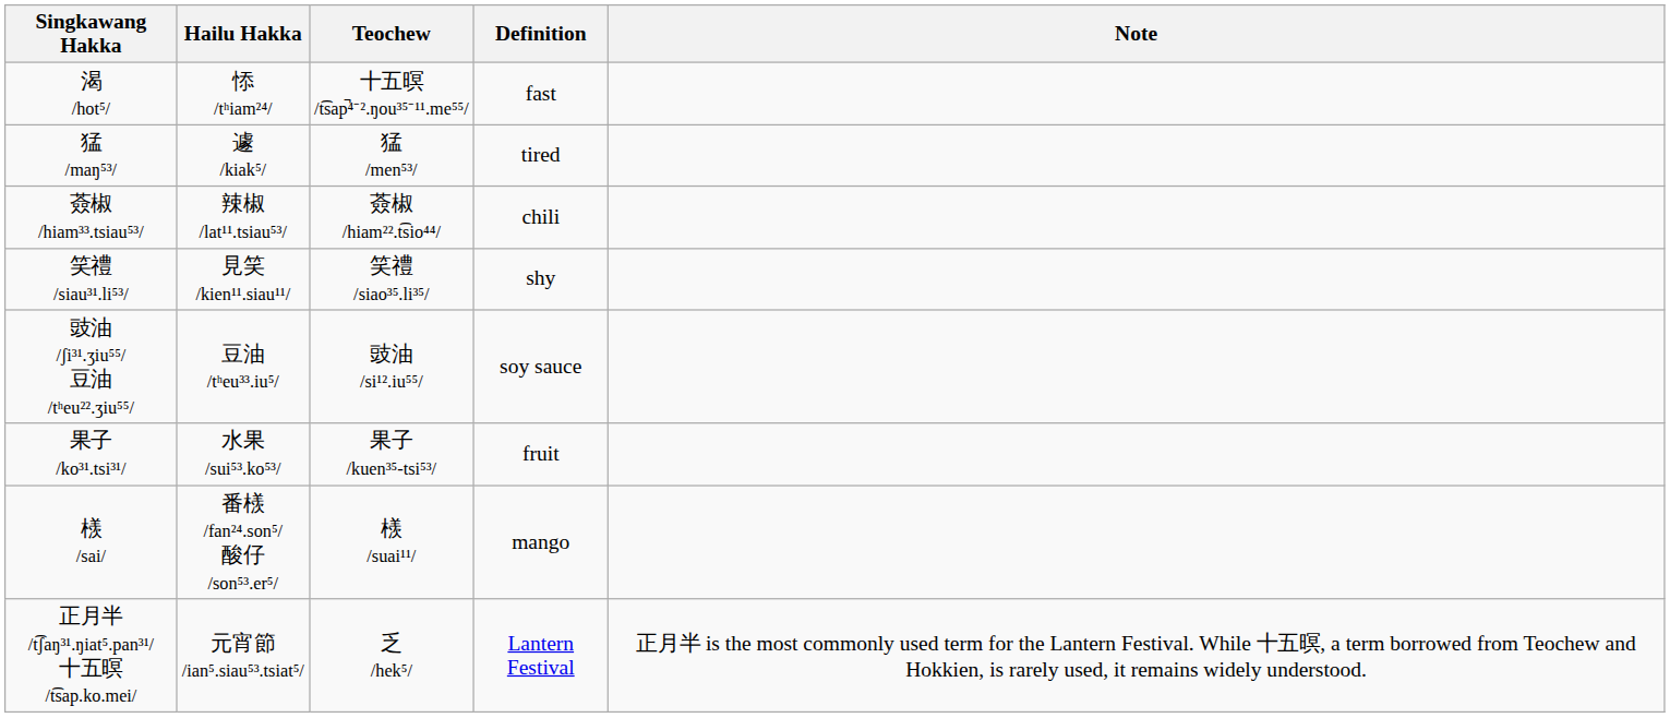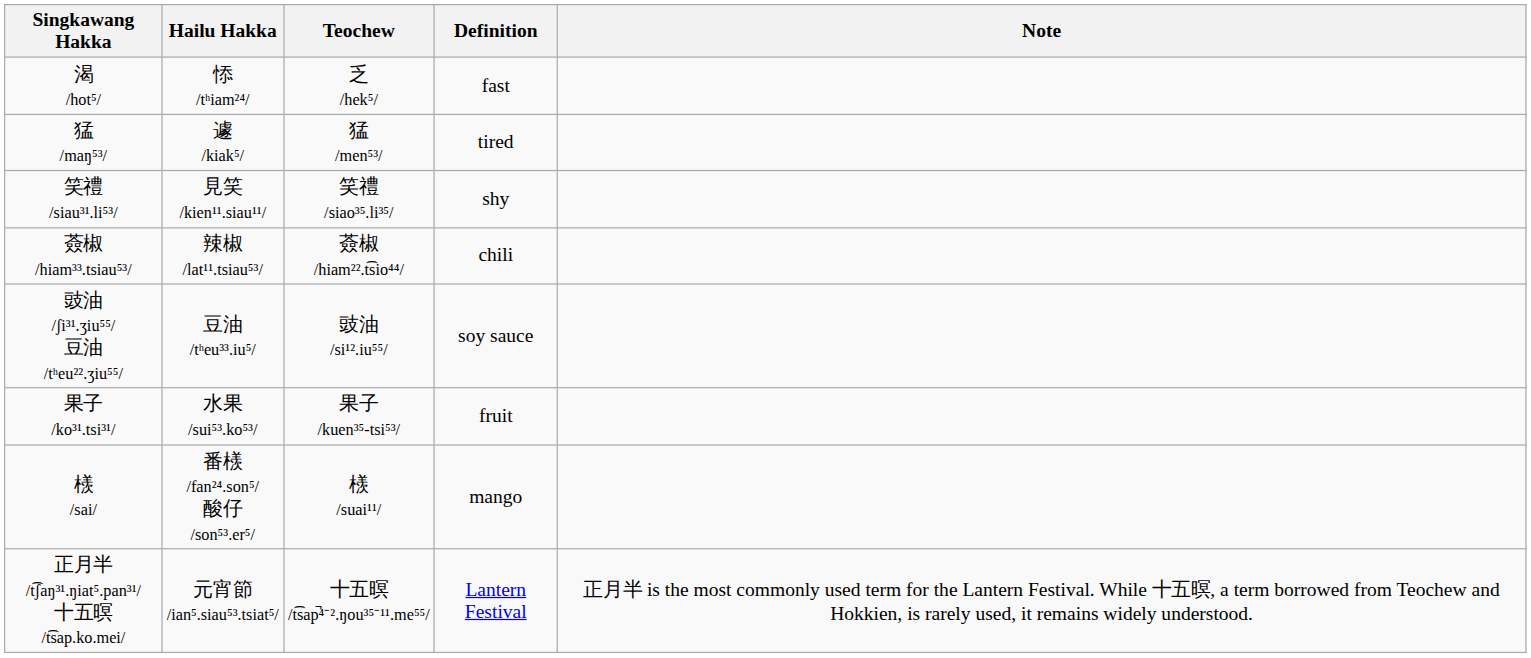渴 /hot⁵/ | Teochew: 十五暝 /t͡sap̚⁴⁻².ŋou³⁵⁻¹¹.me⁵⁵/ -> 乏 /hek⁵/
rows swapped: 笑禮 /siau³¹.li⁵³/ <-> 薟椒 /hiam³³.tsiau⁵³/
正月半 /t͡ʃaŋ³¹.ŋiat⁵.pan³¹/ 十五暝 /t͡sap.ko.mei/ | Teochew: 乏 /hek⁵/ -> 十五暝 /t͡sap̚⁴⁻².ŋou³⁵⁻¹¹.me⁵⁵/
